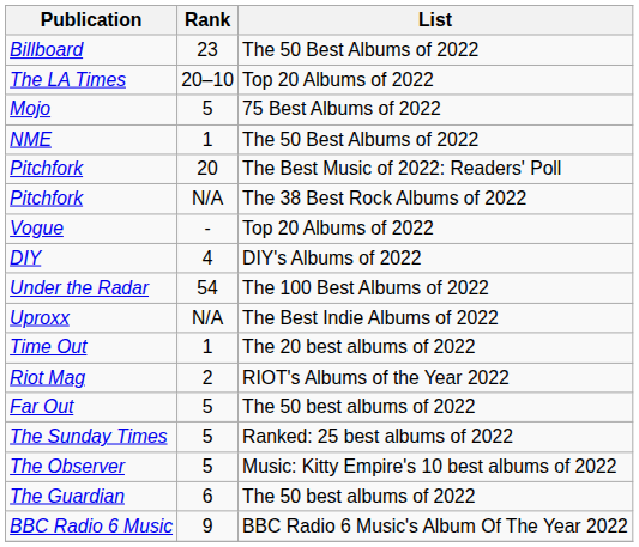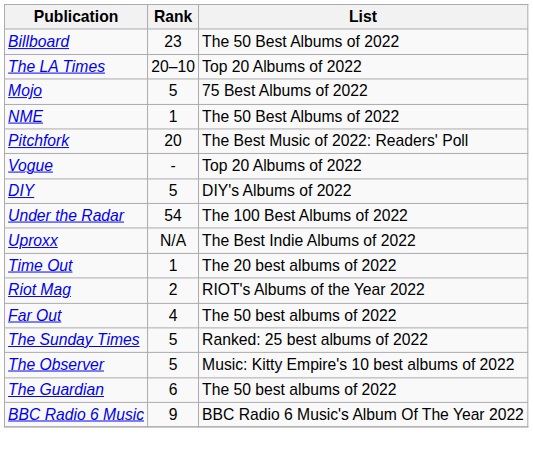- row: Pitchfork | N/A | The 38 Best Rock Albums of 2022
DIY | Rank: 4 -> 5
Far Out | Rank: 5 -> 4
